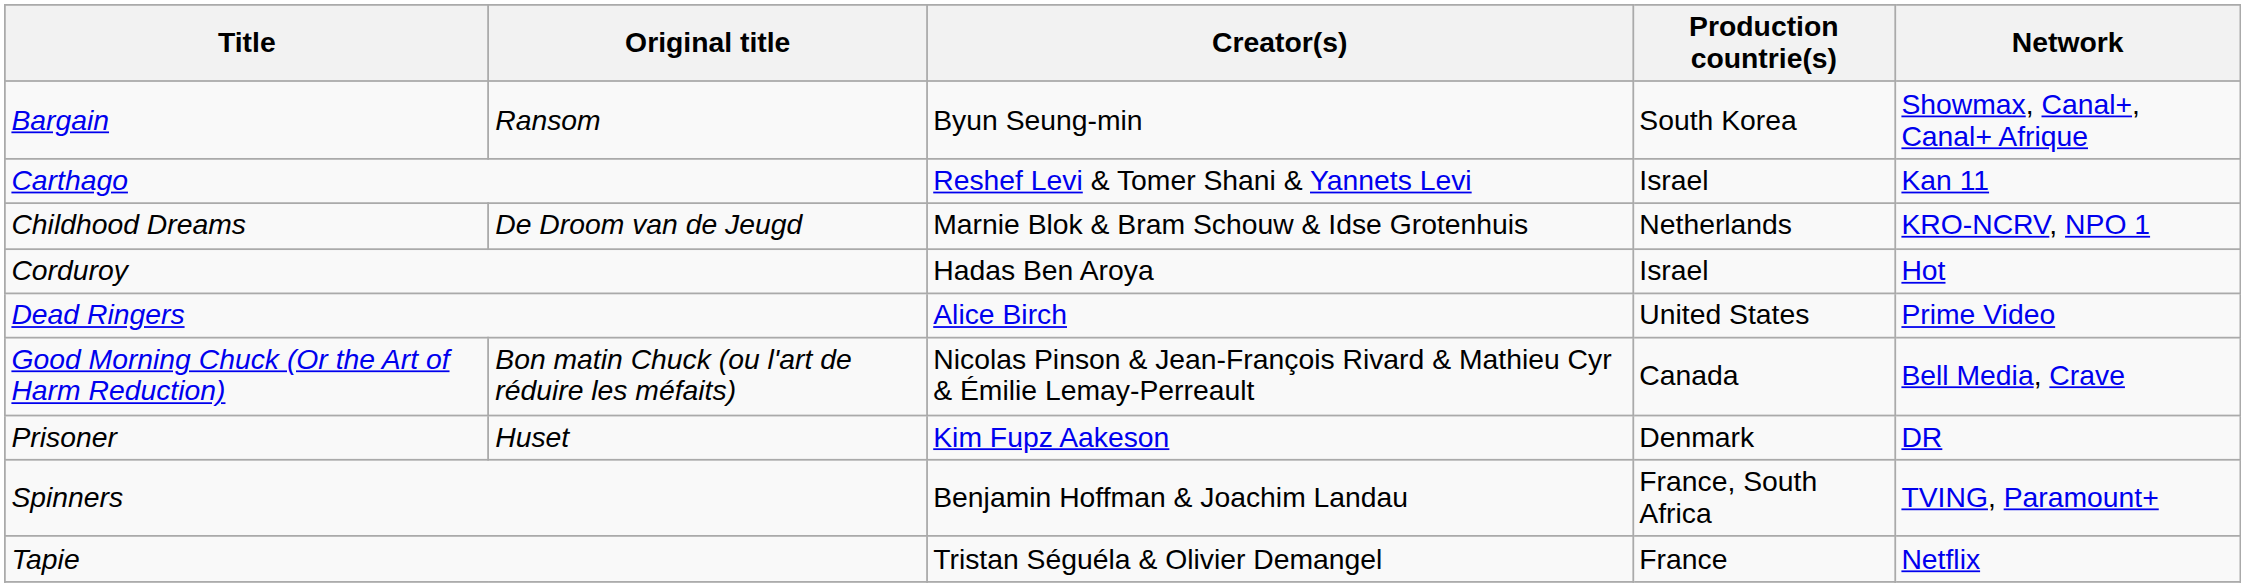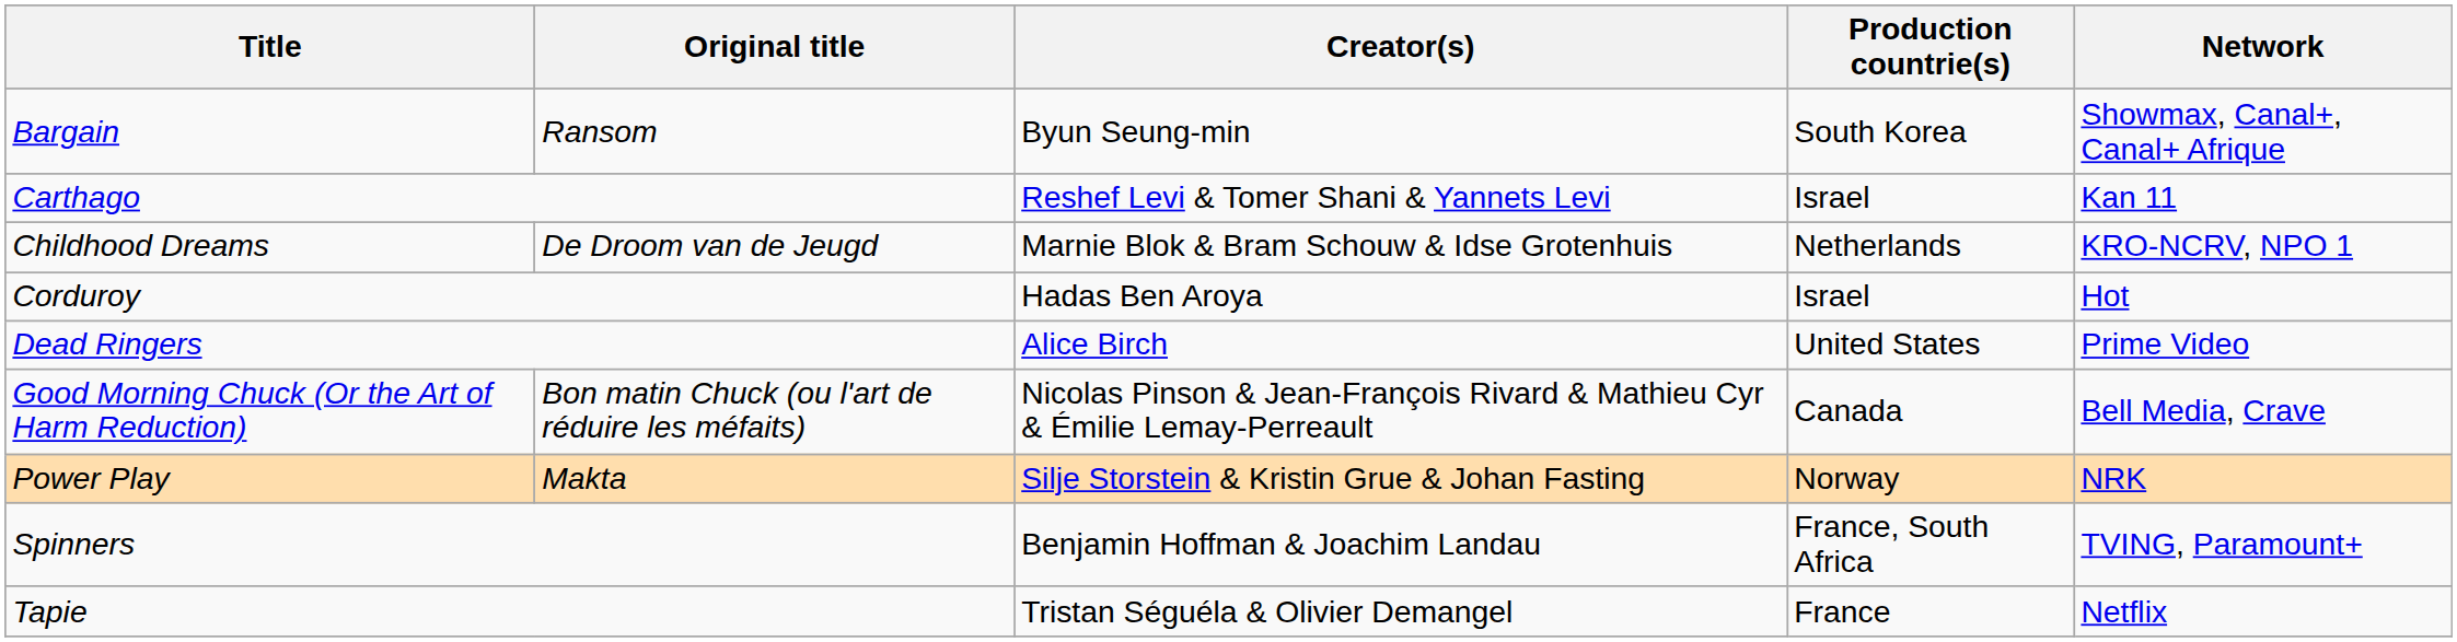+ row: Power Play | Makta | Silje Storstein & Kristin Grue & Johan Fasting | Norway | NRK
- row: Prisoner | Huset | Kim Fupz Aakeson | Denmark | DR
